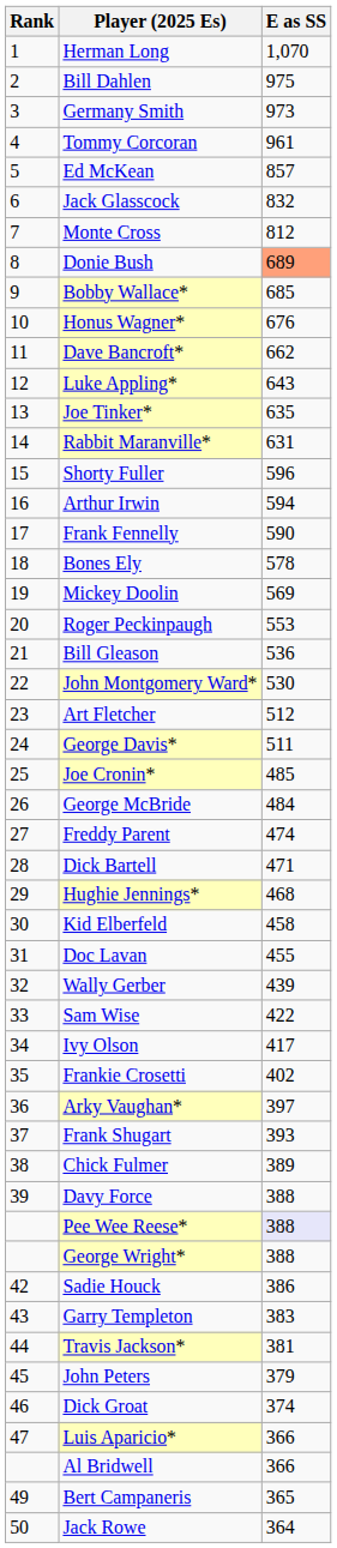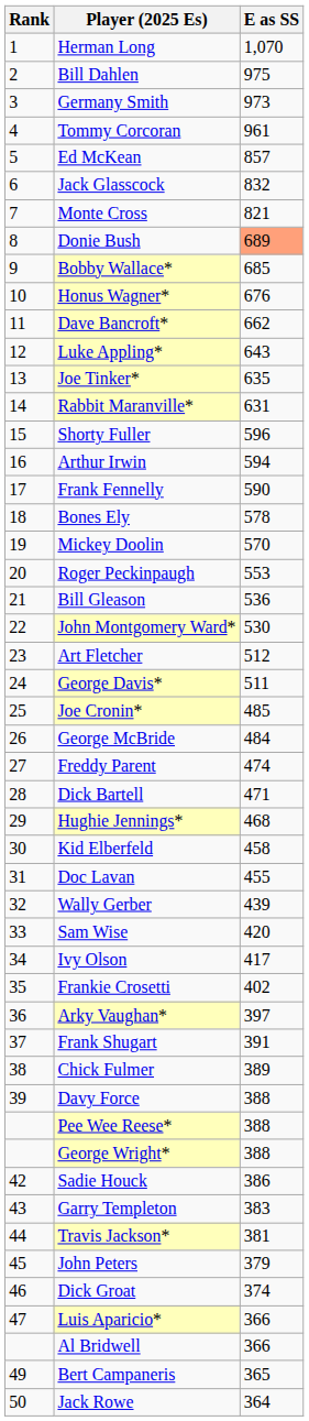Monte Cross | E as SS: 812 -> 821
Mickey Doolin | E as SS: 569 -> 570
Sam Wise | E as SS: 422 -> 420
Frank Shugart | E as SS: 393 -> 391
Pee Wee Reese* | E as SS: lavender background -> no background
